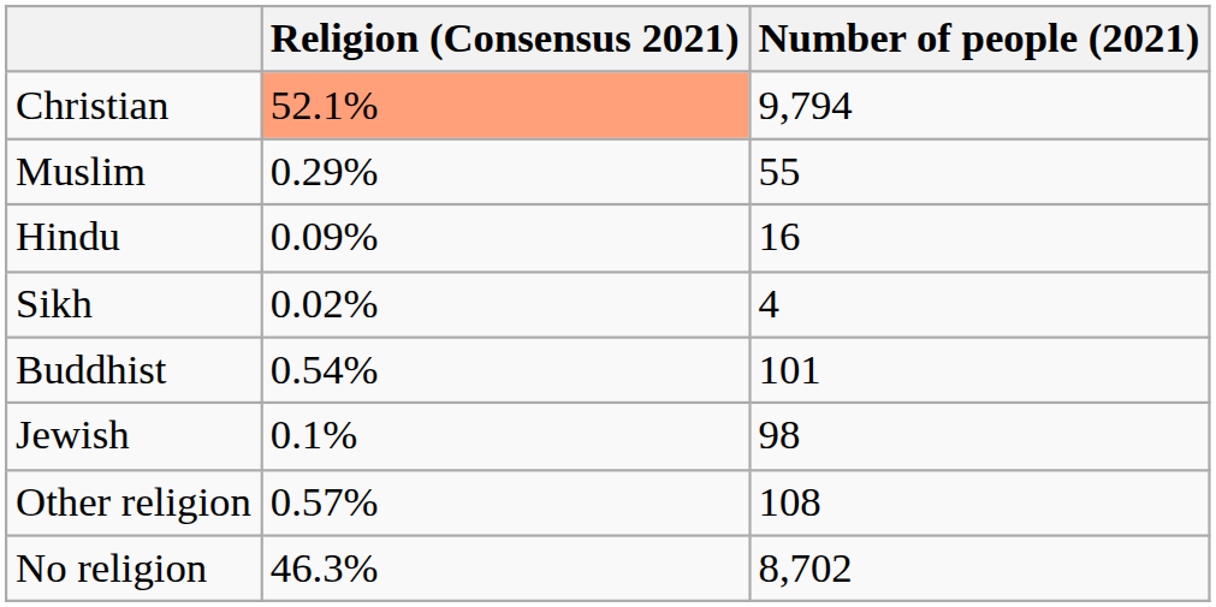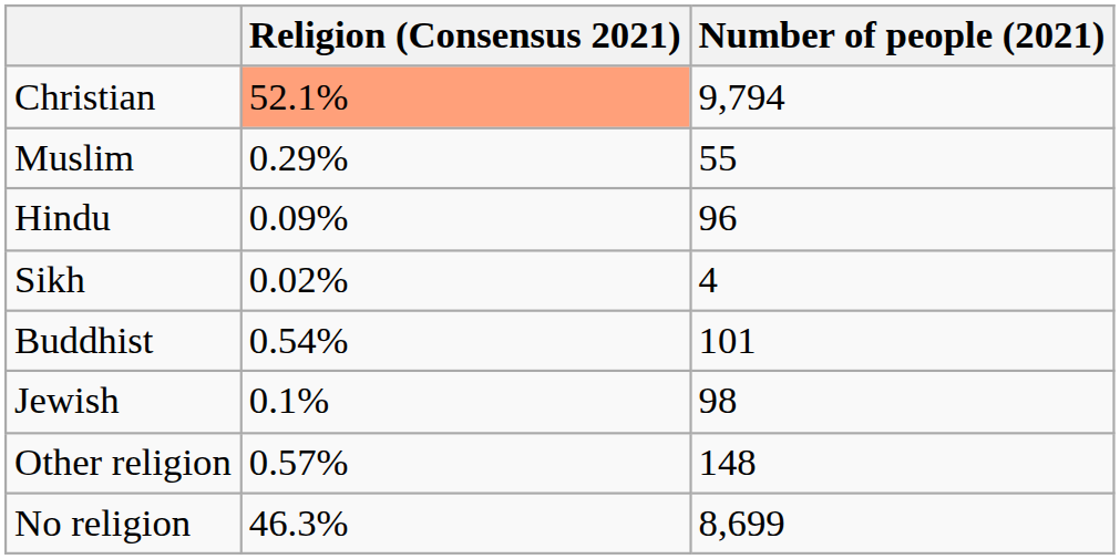Hindu | Number of people (2021): 16 -> 96
Other religion | Number of people (2021): 108 -> 148
No religion | Number of people (2021): 8,702 -> 8,699
